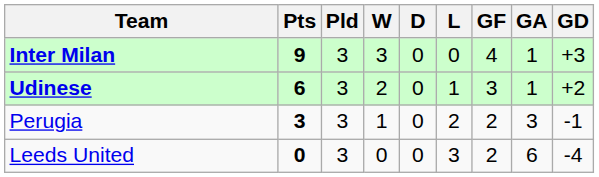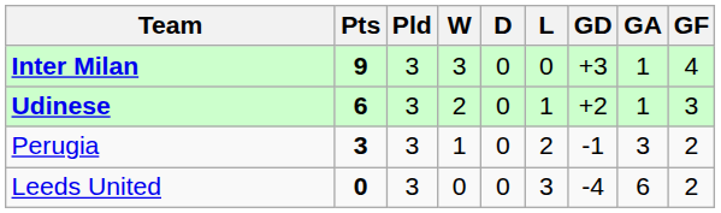columns swapped: GF <-> GD
